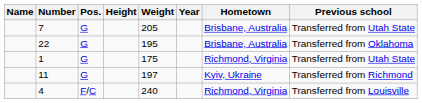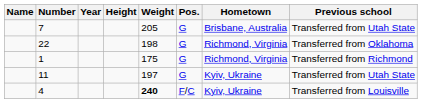columns swapped: Pos. <-> Year
22 | Weight: 195 -> 198
22 | Hometown: Brisbane, Australia -> Richmond, Virginia
1 | Previous school: Transferred from Utah State -> Transferred from Richmond
11 | Previous school: Transferred from Richmond -> Transferred from Utah State
4 | Weight: normal -> bold
4 | Hometown: Richmond, Virginia -> Kyiv, Ukraine
